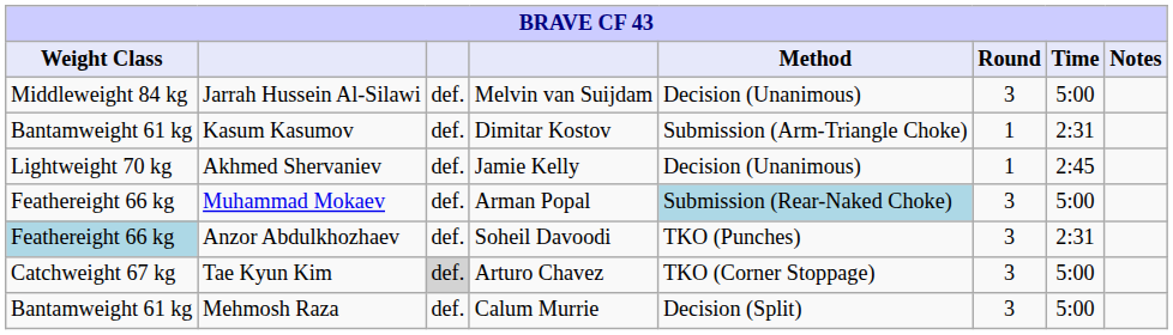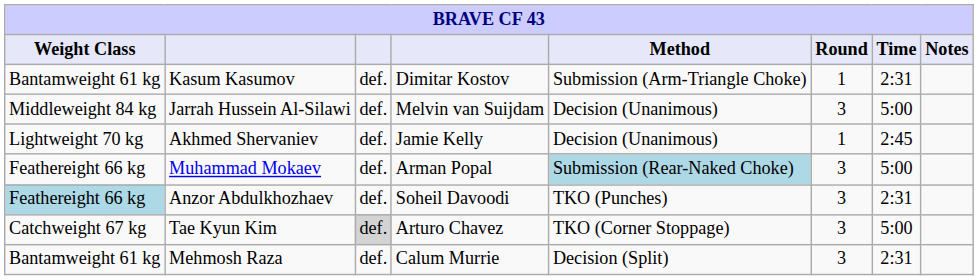rows swapped: Jarrah Hussein Al-Silawi <-> Kasum Kasumov
Mehmosh Raza | Time: 5:00 -> 2:31
